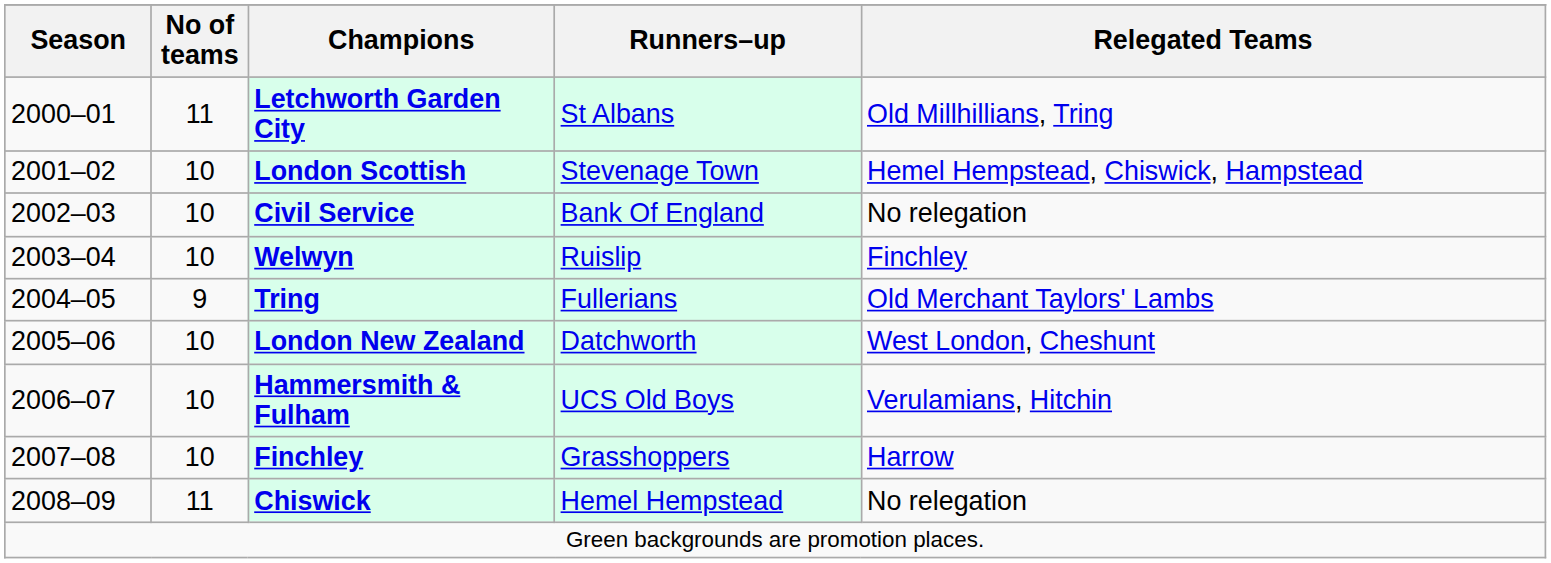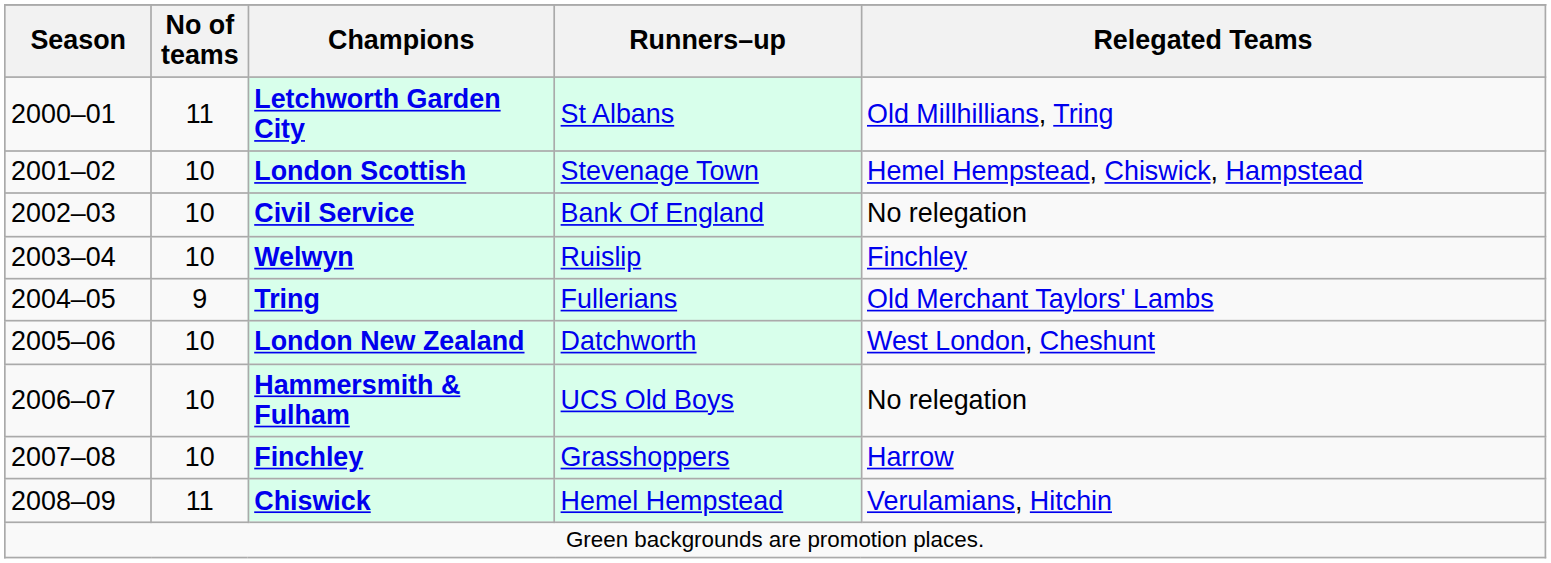Hammersmith & Fulham | Relegated Teams: Verulamians, Hitchin -> No relegation
Chiswick | Relegated Teams: No relegation -> Verulamians, Hitchin
